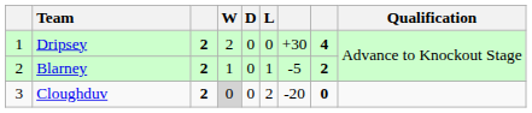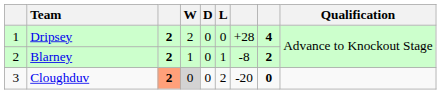Dripsey | column 7: +30 -> +28
Blarney | column 7: -5 -> -8
Cloughduv | column 3: no background -> lightsalmon background
